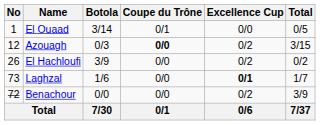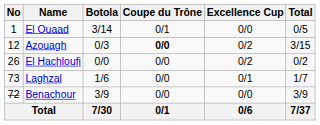El Hachloufi | Botola: 3/9 -> 0/0
Laghzal | Excellence Cup: bold -> normal
Benachour | Botola: 0/0 -> 3/9
Benachour | Excellence Cup: 0/2 -> 0/0
